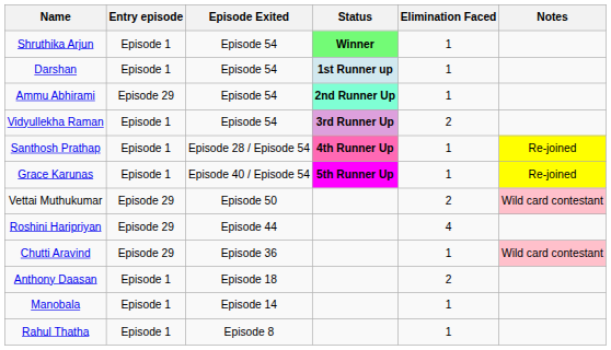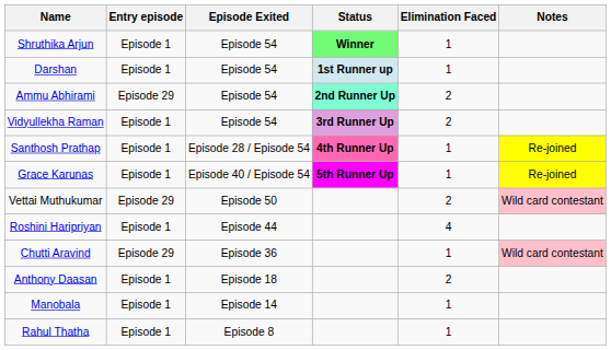Ammu Abhirami | Elimination Faced: 1 -> 2
Roshini Haripriyan | Entry episode: Episode 29 -> Episode 1
